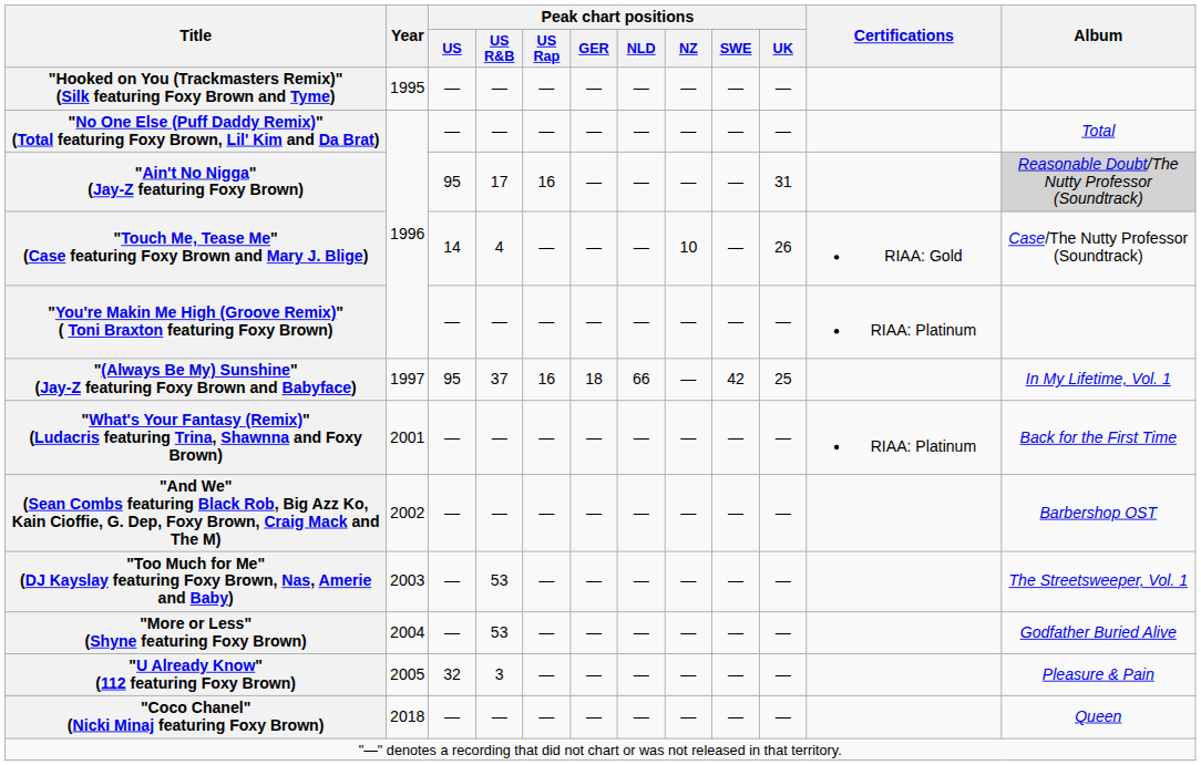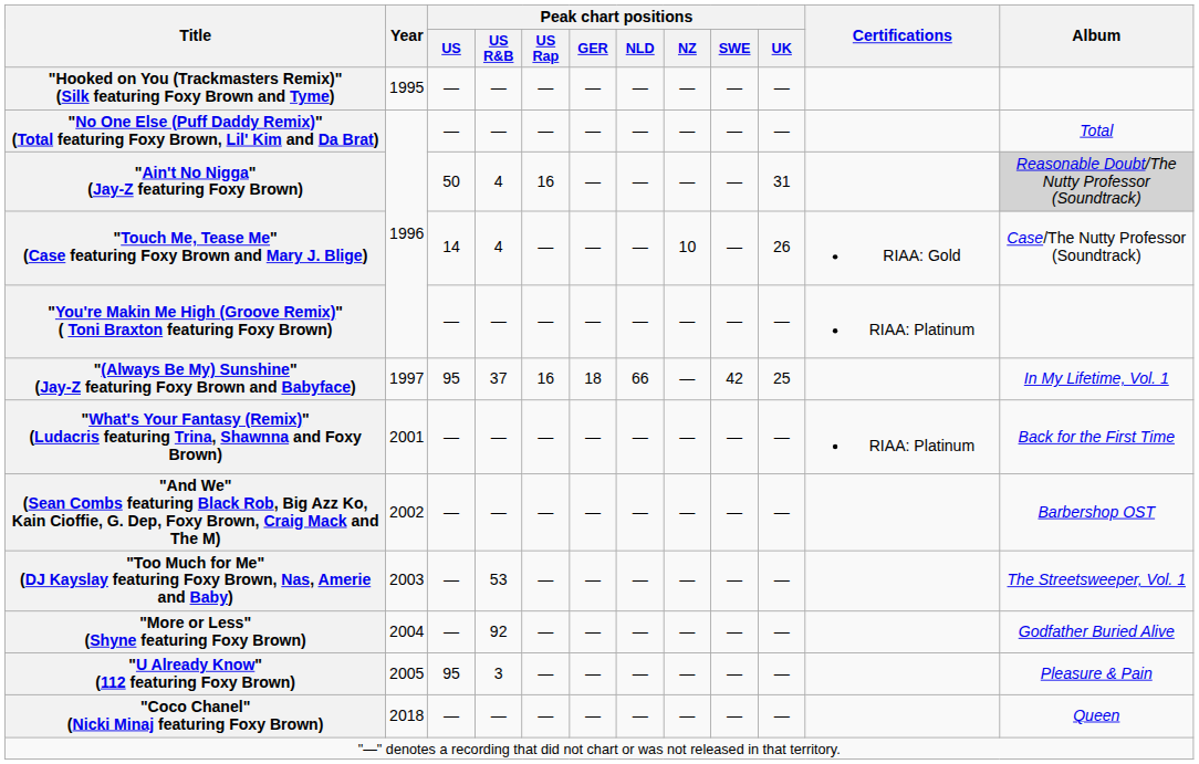"Ain't No Nigga" (Jay-Z featuring Foxy Brown) | Peak chart positions / US: 95 -> 50
"Ain't No Nigga" (Jay-Z featuring Foxy Brown) | Peak chart positions / US R&B: 17 -> 4
"More or Less" (Shyne featuring Foxy Brown) | Peak chart positions / US R&B: 53 -> 92
"U Already Know" (112 featuring Foxy Brown) | Peak chart positions / US: 32 -> 95
